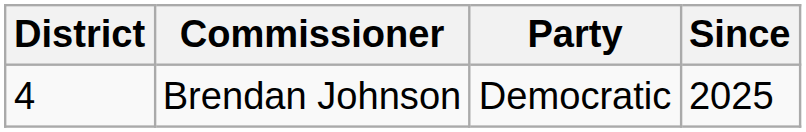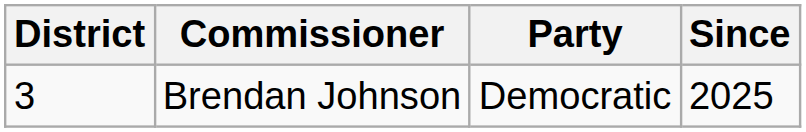Brendan Johnson | District: 4 -> 3
